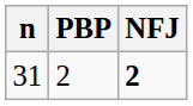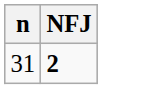- column: PBP | 2
